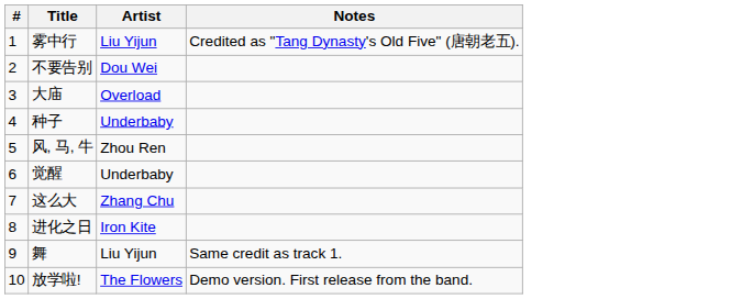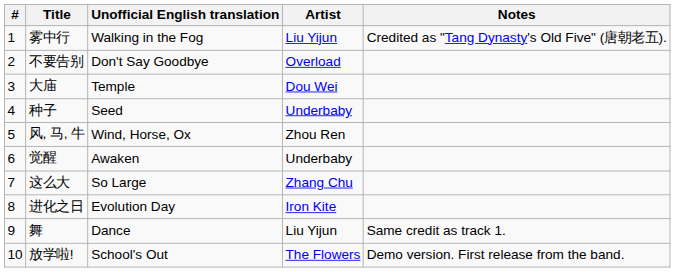+ column: Unofficial English translation | Walking in the Fog | Don't Say Goodbye | Temple | Seed | Wind, Horse, Ox | Awaken | So Large | Evolution Day | Dance | School's Out
不要告别 | Artist: Dou Wei -> Overload
大庙 | Artist: Overload -> Dou Wei
